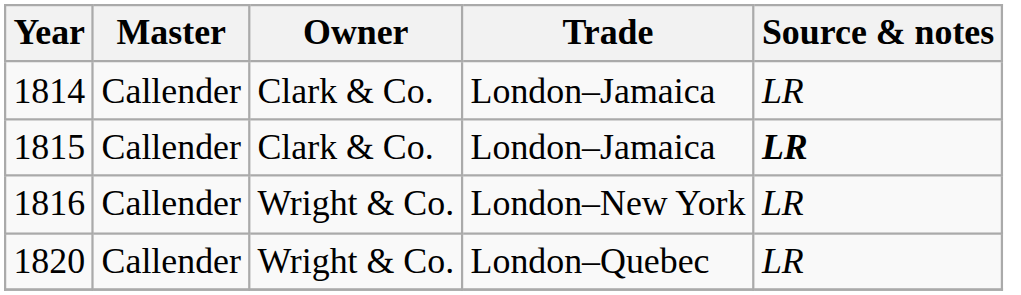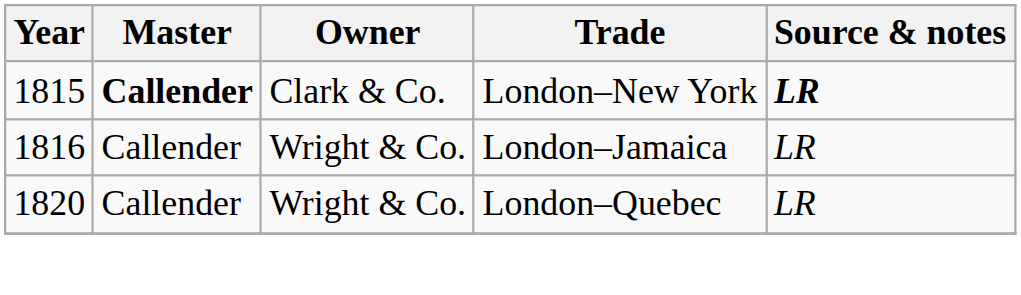- row: 1814 | Callender | Clark & Co. | London–Jamaica | LR
1815 | Master: normal -> bold
1815 | Trade: London–Jamaica -> London–New York
1816 | Trade: London–New York -> London–Jamaica
